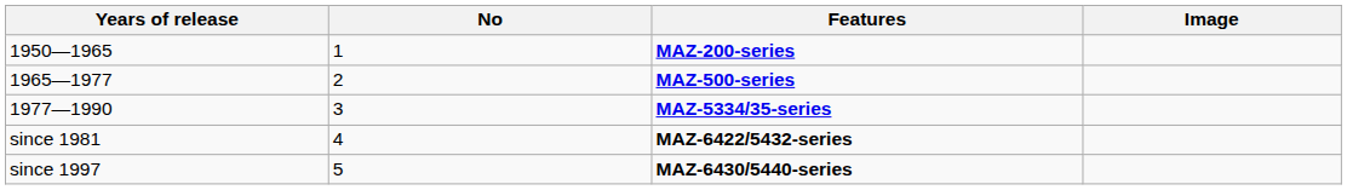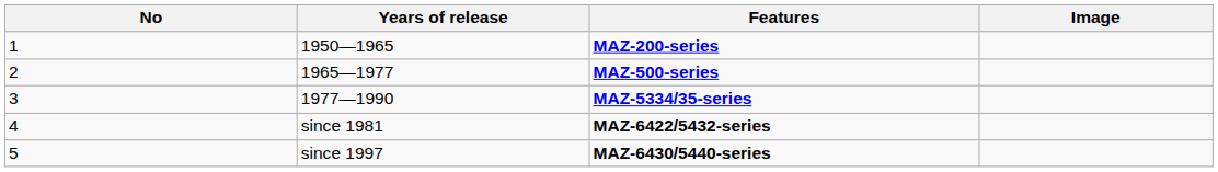columns swapped: No <-> Years of release
